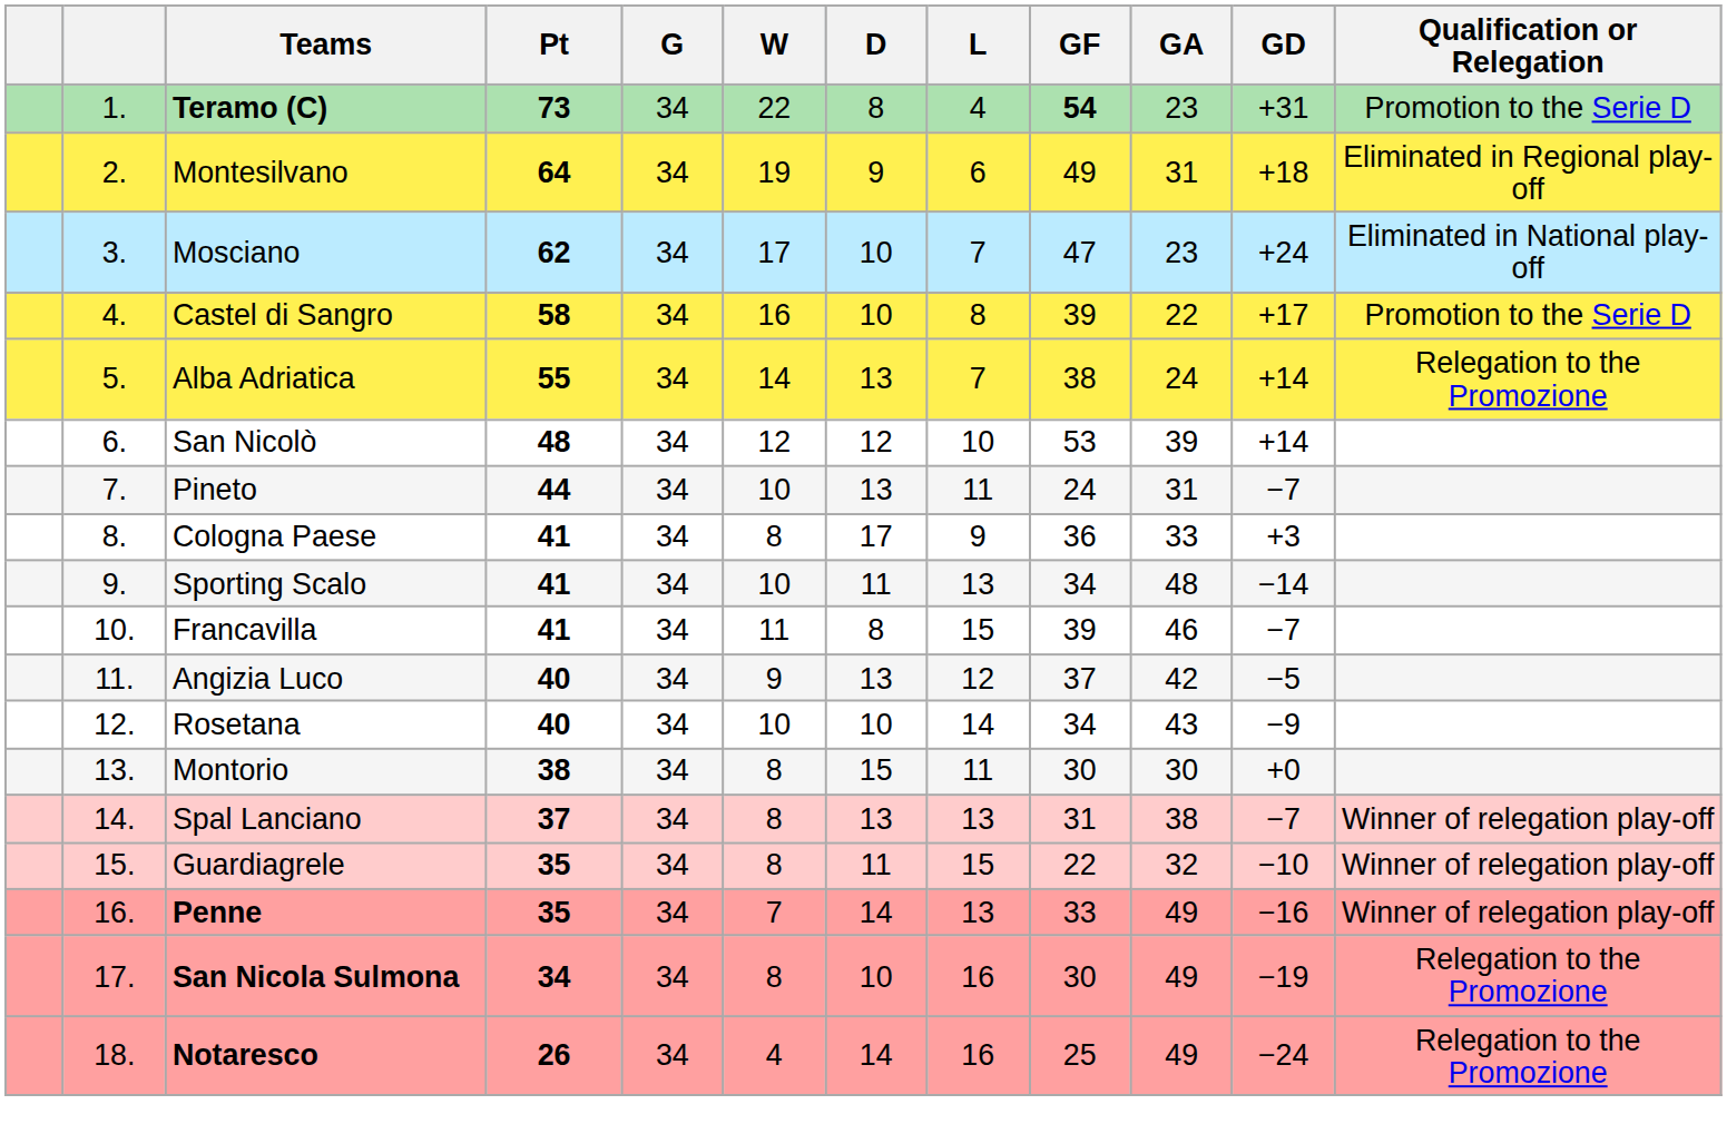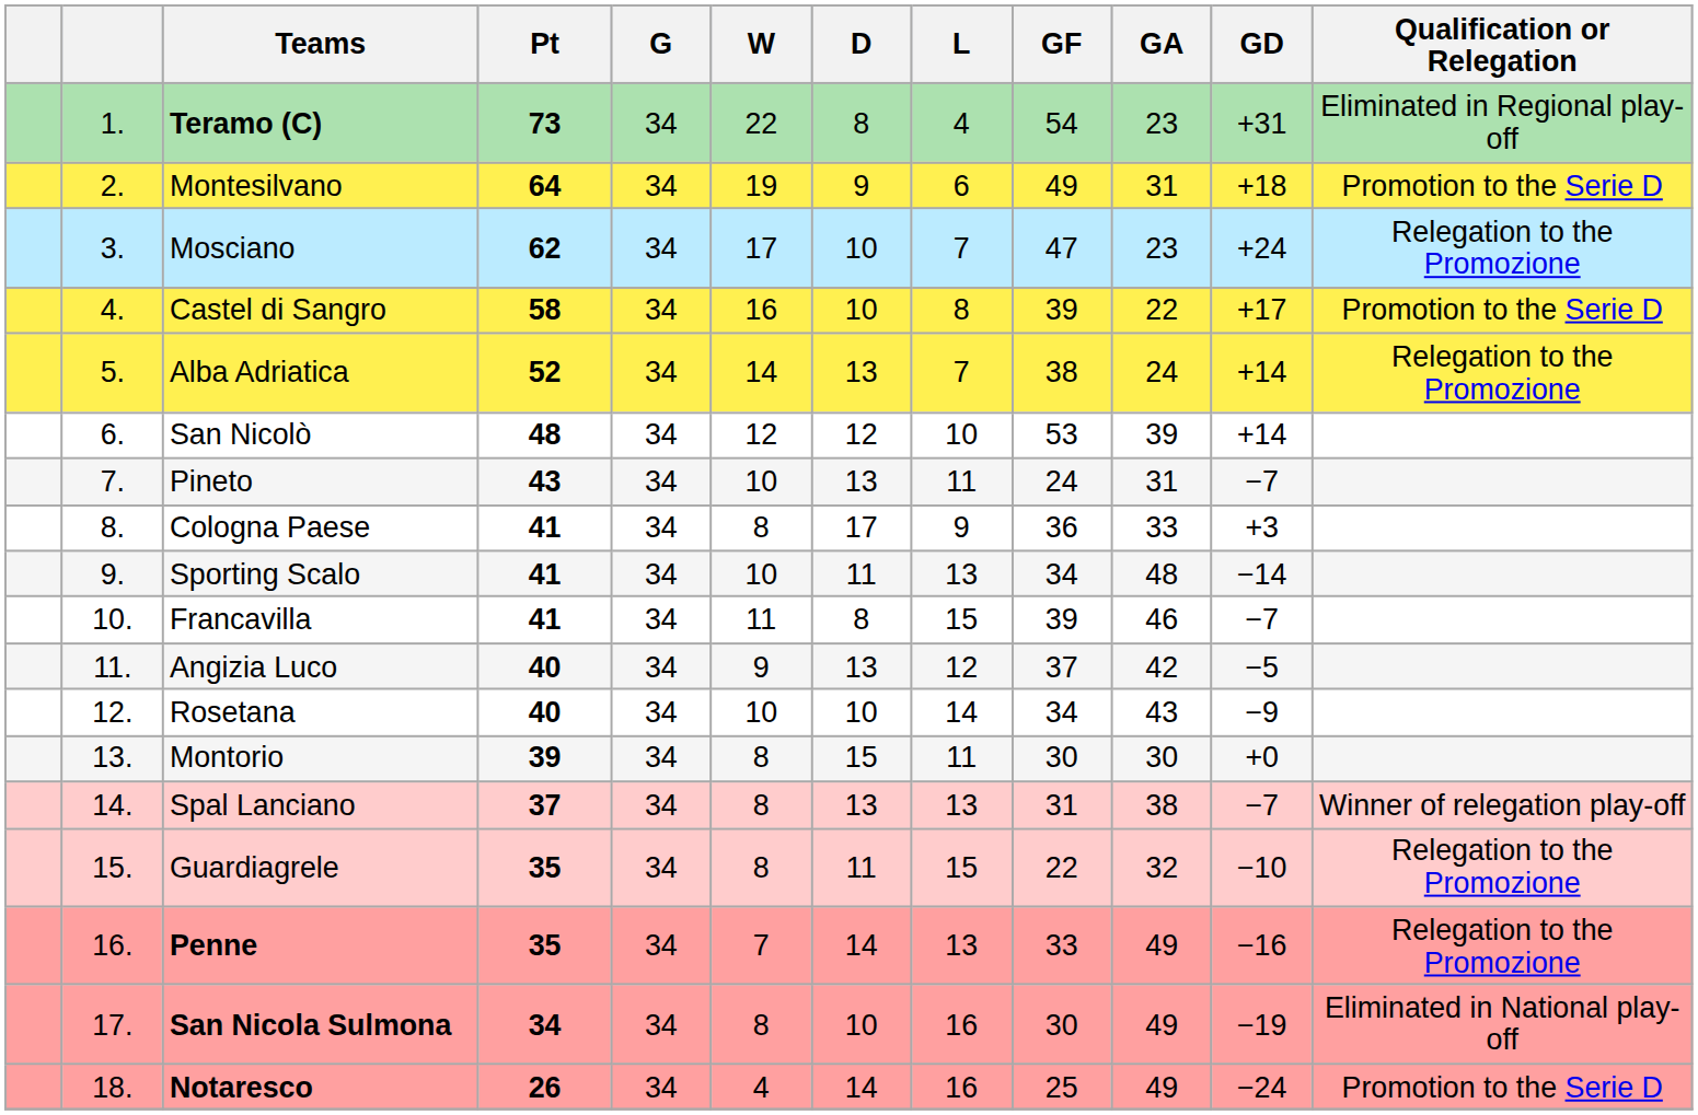Teramo (C) | GF: bold -> normal
Teramo (C) | Qualification or Relegation: Promotion to the Serie D -> Eliminated in Regional play-off
Montesilvano | Qualification or Relegation: Eliminated in Regional play-off -> Promotion to the Serie D
Mosciano | Qualification or Relegation: Eliminated in National play-off -> Relegation to the Promozione
Alba Adriatica | Pt: 55 -> 52
Pineto | Pt: 44 -> 43
Montorio | Pt: 38 -> 39
Guardiagrele | Qualification or Relegation: Winner of relegation play-off -> Relegation to the Promozione
Penne | Qualification or Relegation: Winner of relegation play-off -> Relegation to the Promozione
San Nicola Sulmona | Qualification or Relegation: Relegation to the Promozione -> Eliminated in National play-off
Notaresco | Qualification or Relegation: Relegation to the Promozione -> Promotion to the Serie D
